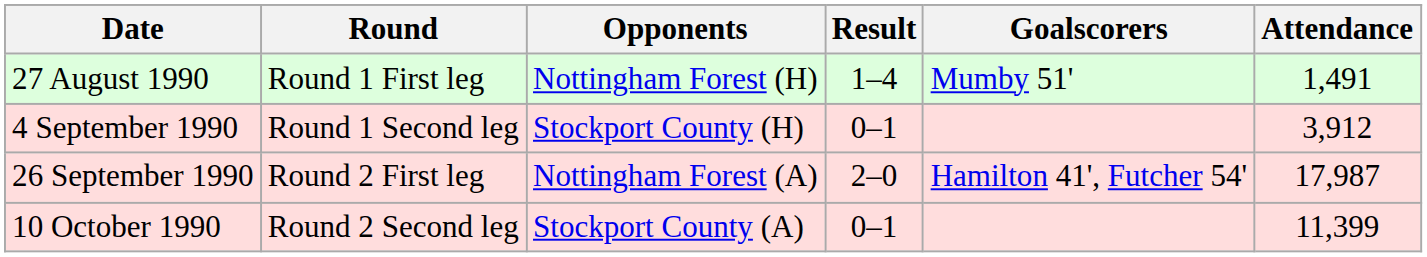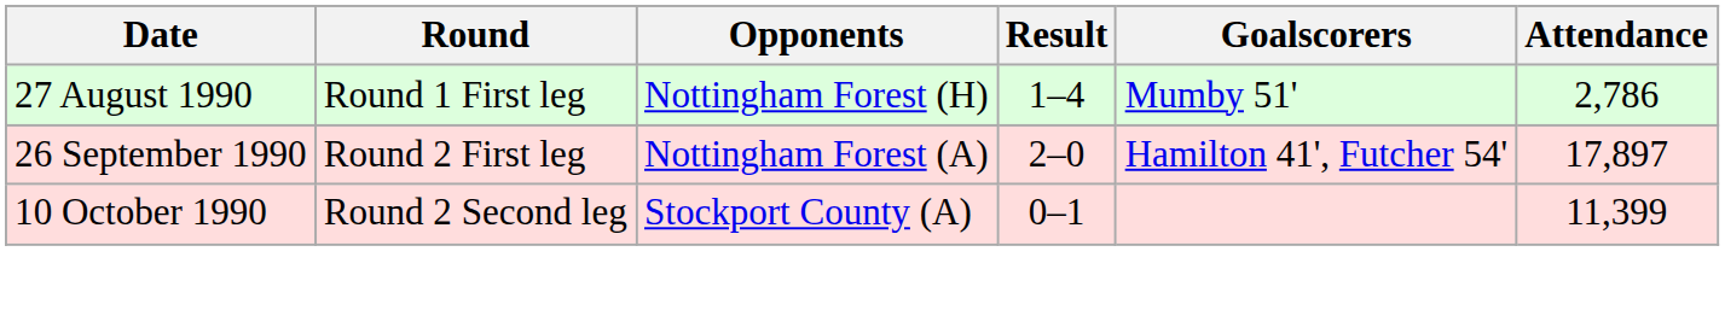27 August 1990 | Attendance: 1,491 -> 2,786
- row: 4 September 1990 | Round 1 Second leg | Stockport County (H) | 0–1 | 3,912
26 September 1990 | Attendance: 17,987 -> 17,897
